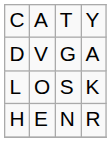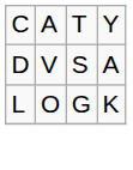D | column 3: G -> S
L | column 3: S -> G
- row: H | E | N | R
